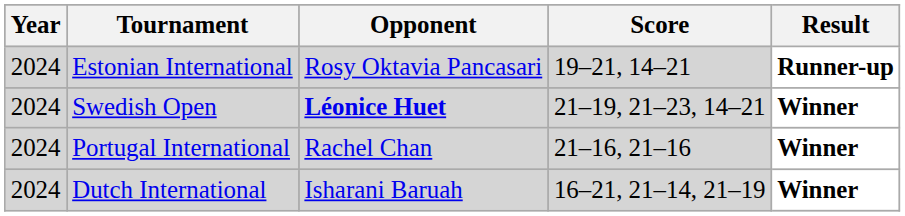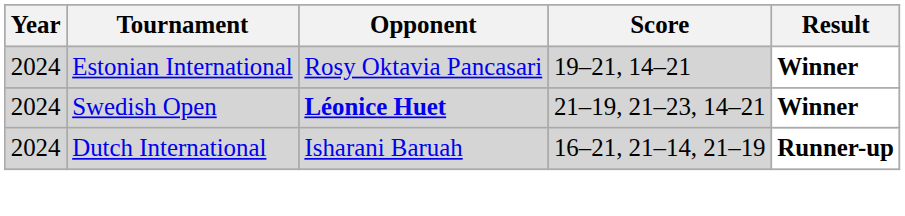Estonian International | Result: Runner-up -> Winner
- row: 2024 | Portugal International | Rachel Chan | 21–16, 21–16 | Winner
Dutch International | Result: Winner -> Runner-up
